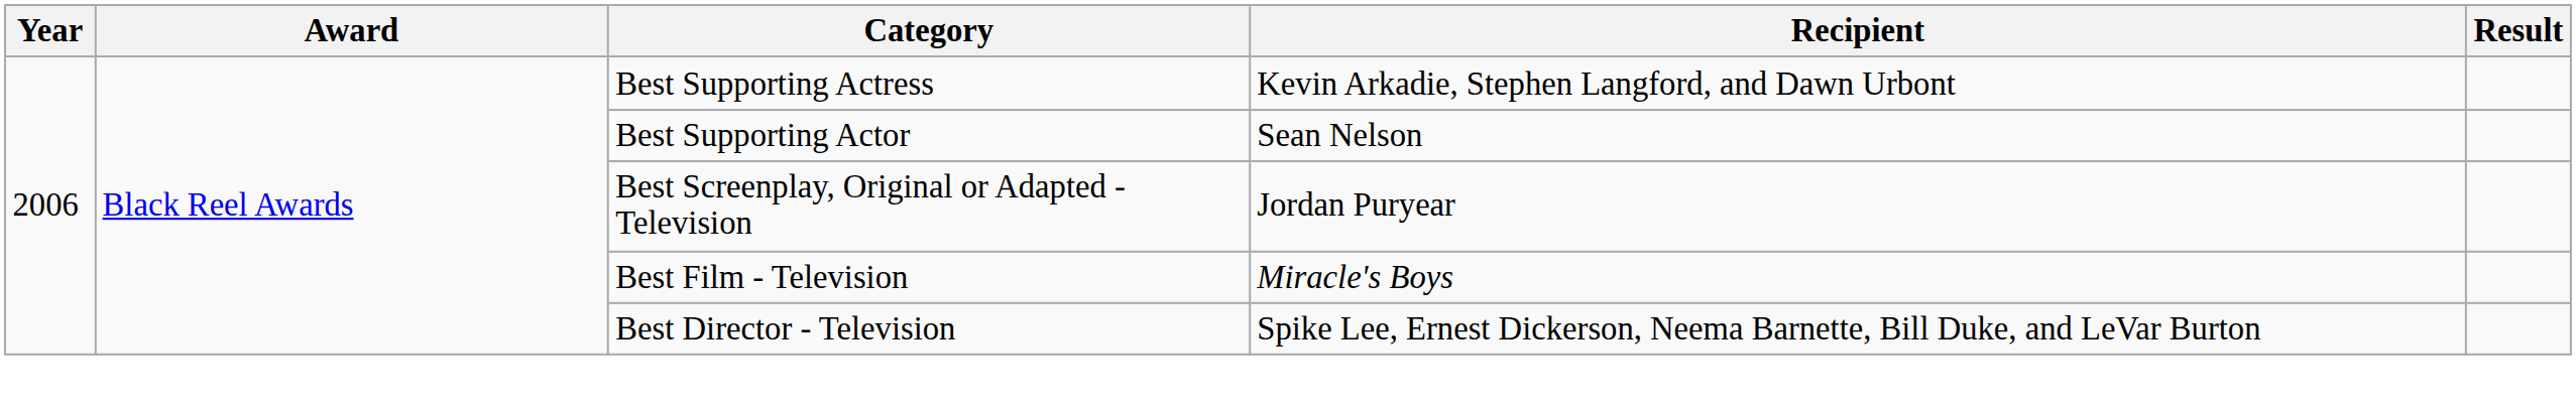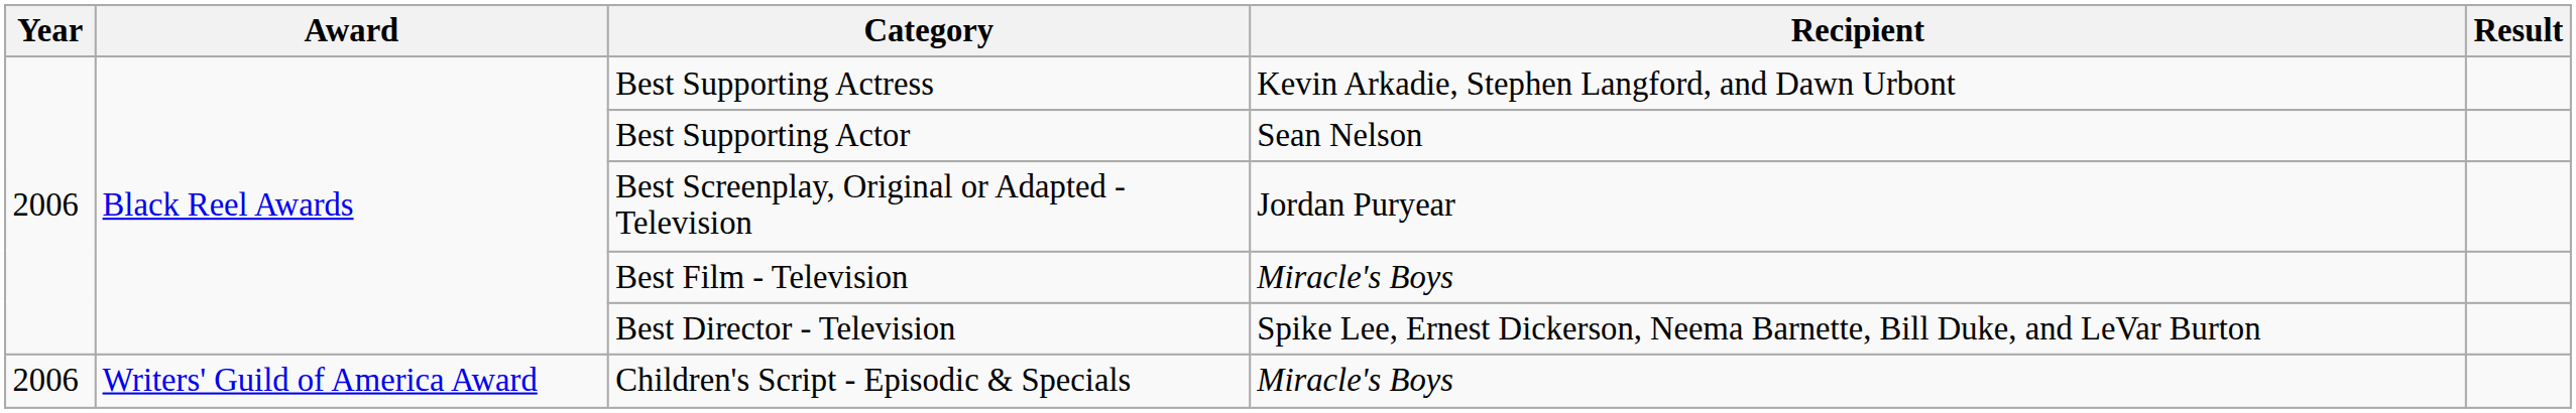+ row: 2006 | Writers' Guild of America Award | Children's Script - Episodic & Specials | Miracle's Boys
